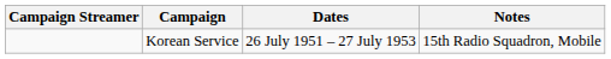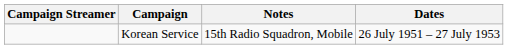columns swapped: Dates <-> Notes
